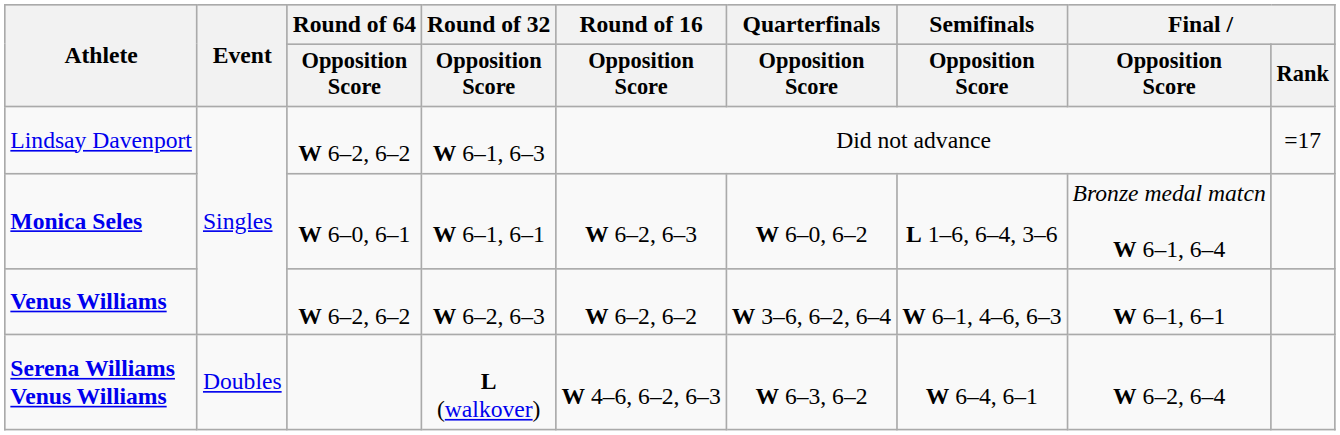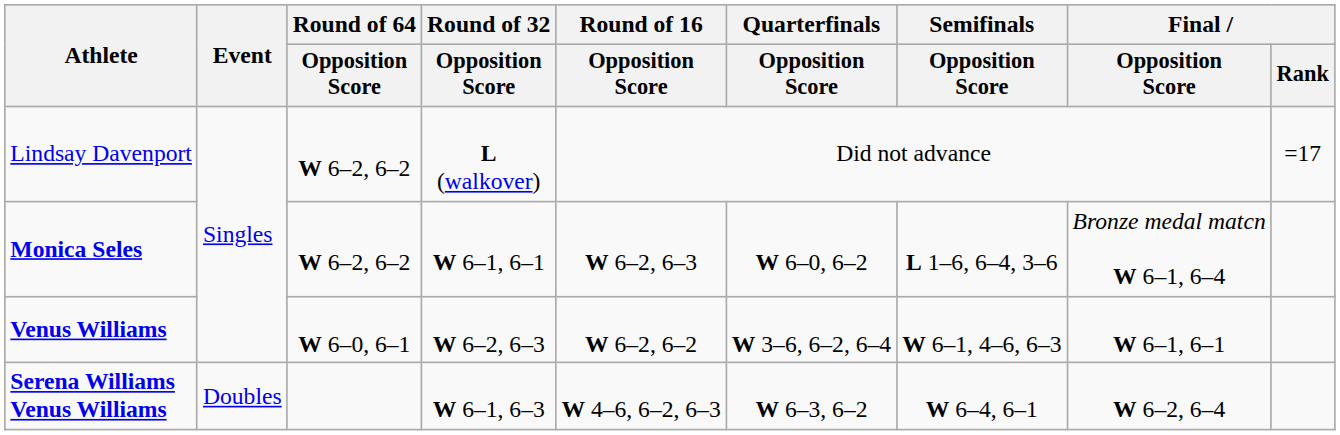Lindsay Davenport | Round of 32 / Opposition Score: W 6–1, 6–3 -> L (walkover)
Monica Seles | Round of 64 / Opposition Score: W 6–0, 6–1 -> W 6–2, 6–2
Venus Williams | Round of 64 / Opposition Score: W 6–2, 6–2 -> W 6–0, 6–1
Serena Williams Venus Williams | Round of 32 / Opposition Score: L (walkover) -> W 6–1, 6–3
